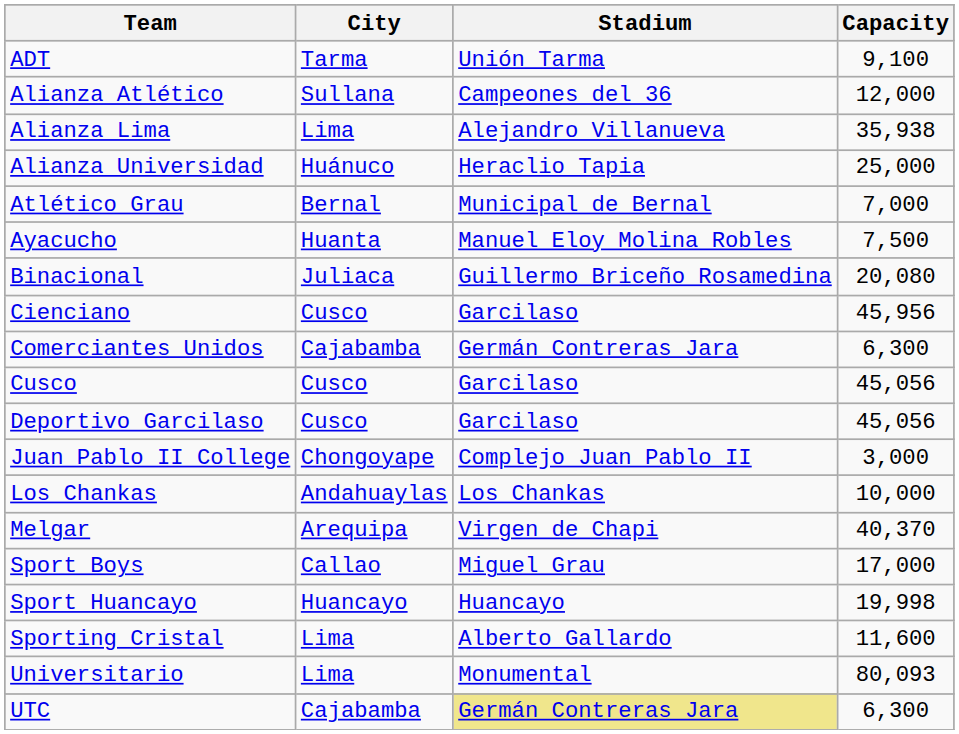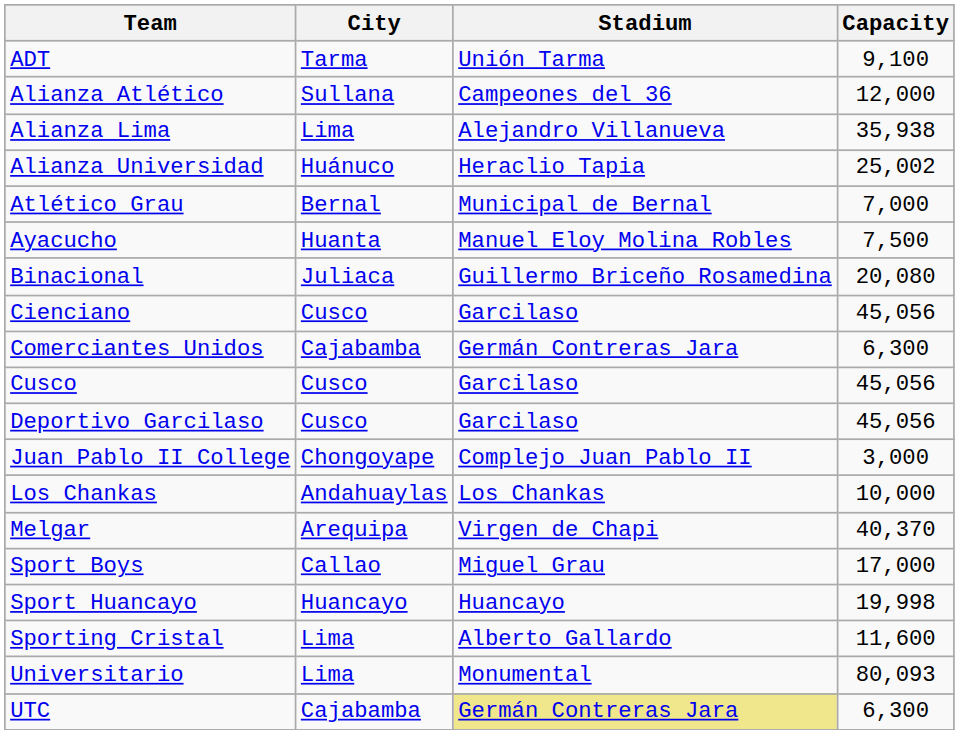Alianza Universidad | Capacity: 25,000 -> 25,002
Cienciano | Capacity: 45,956 -> 45,056
